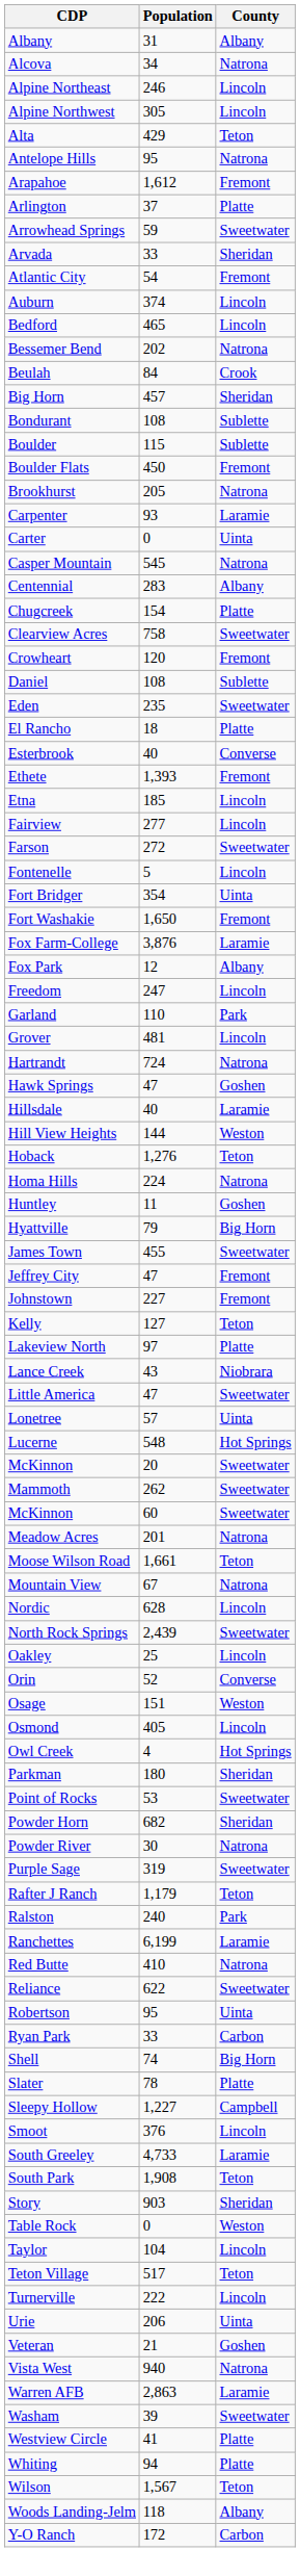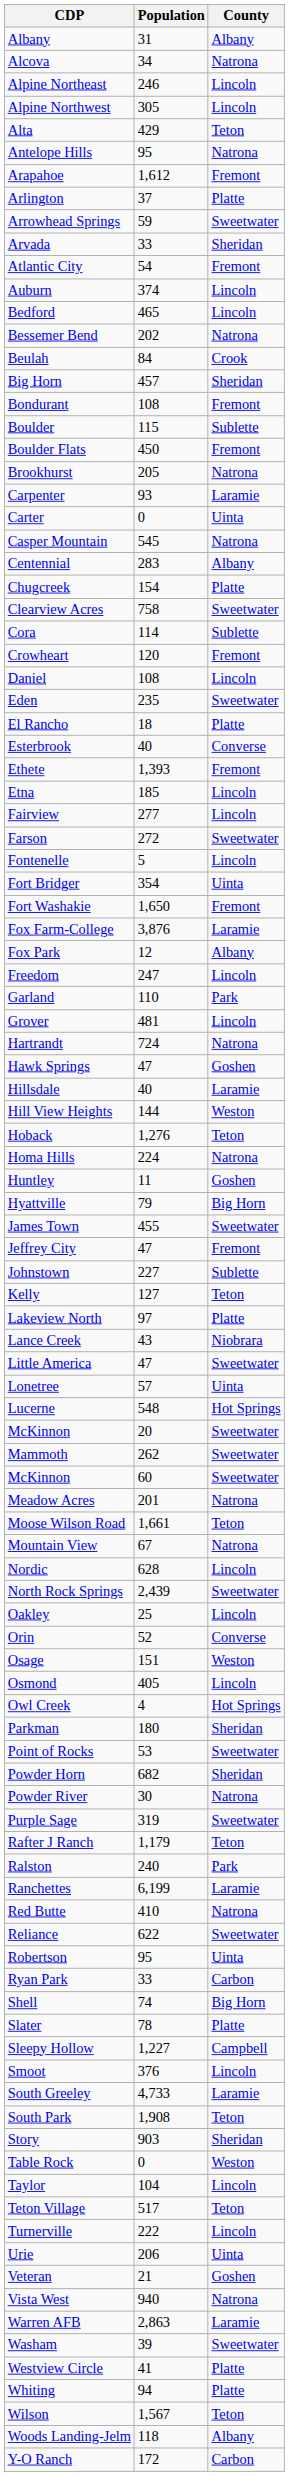Bondurant | County: Sublette -> Fremont
+ row: Cora | 114 | Sublette
Daniel | County: Sublette -> Lincoln
Johnstown | County: Fremont -> Sublette
